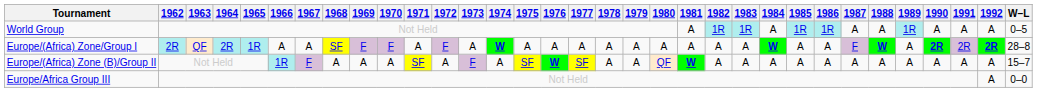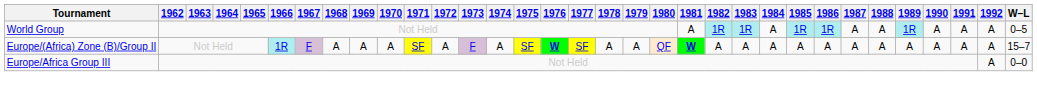- row: Europe/(Africa) Zone/Group I | 2R | QF | 2R | 1R | A | A | SF | F | F | A | F | A | W | A | A | A | A | A | A | A | A | A | W | A | A | F | W | A | 2R | 2R | 2R | 28–8
